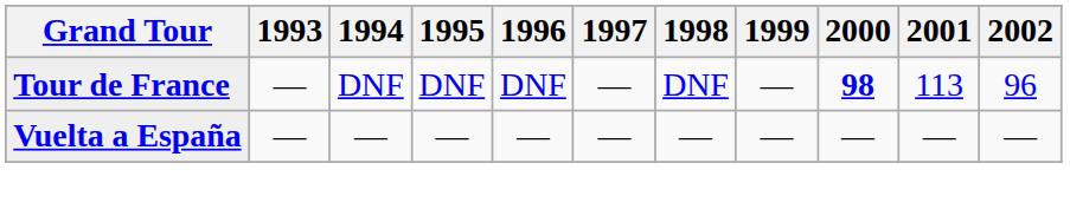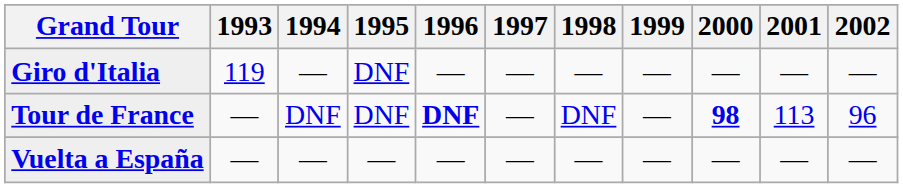+ row: Giro d'Italia | 119 | — | DNF | — | — | — | — | — | — | —
Tour de France | 1996: normal -> bold
